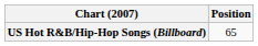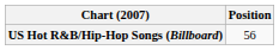US Hot R&B/Hip-Hop Songs (Billboard) | Position: 65 -> 56
